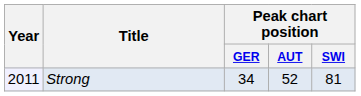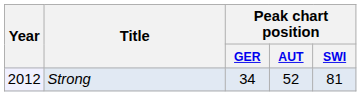Strong | Year: 2011 -> 2012
